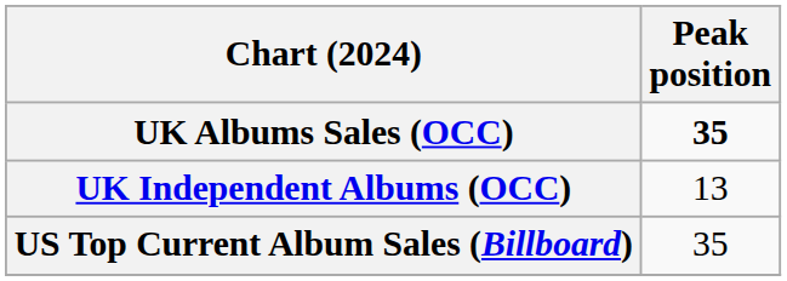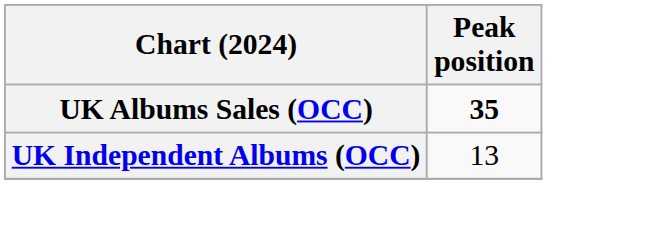- row: US Top Current Album Sales (Billboard) | 35
